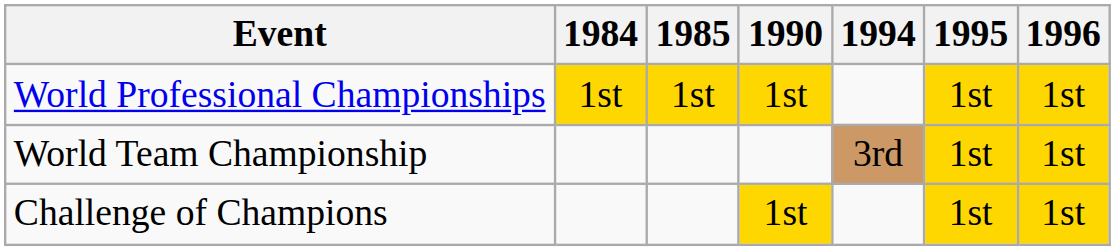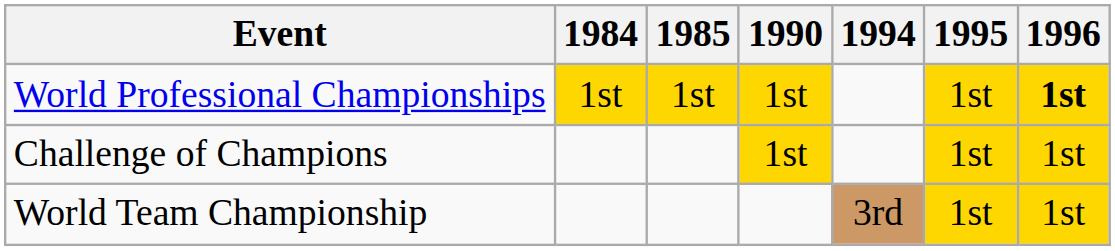World Professional Championships | 1996: normal -> bold
rows swapped: Challenge of Champions <-> World Team Championship
